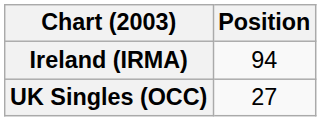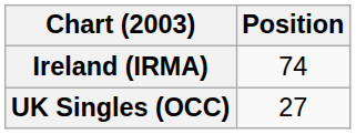Ireland (IRMA) | Position: 94 -> 74
